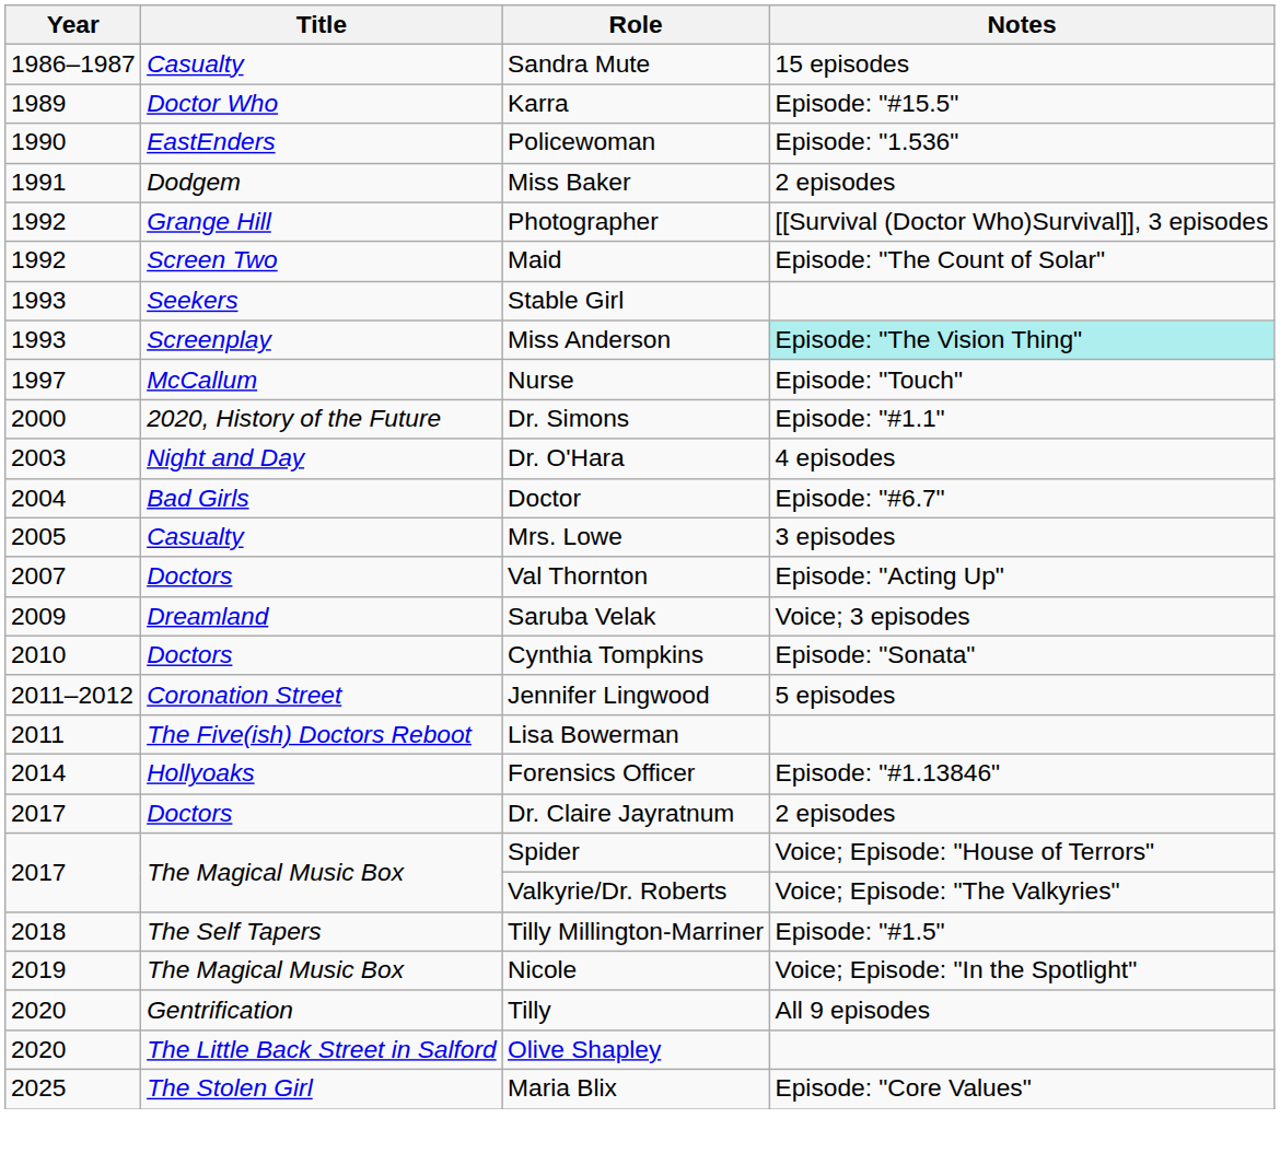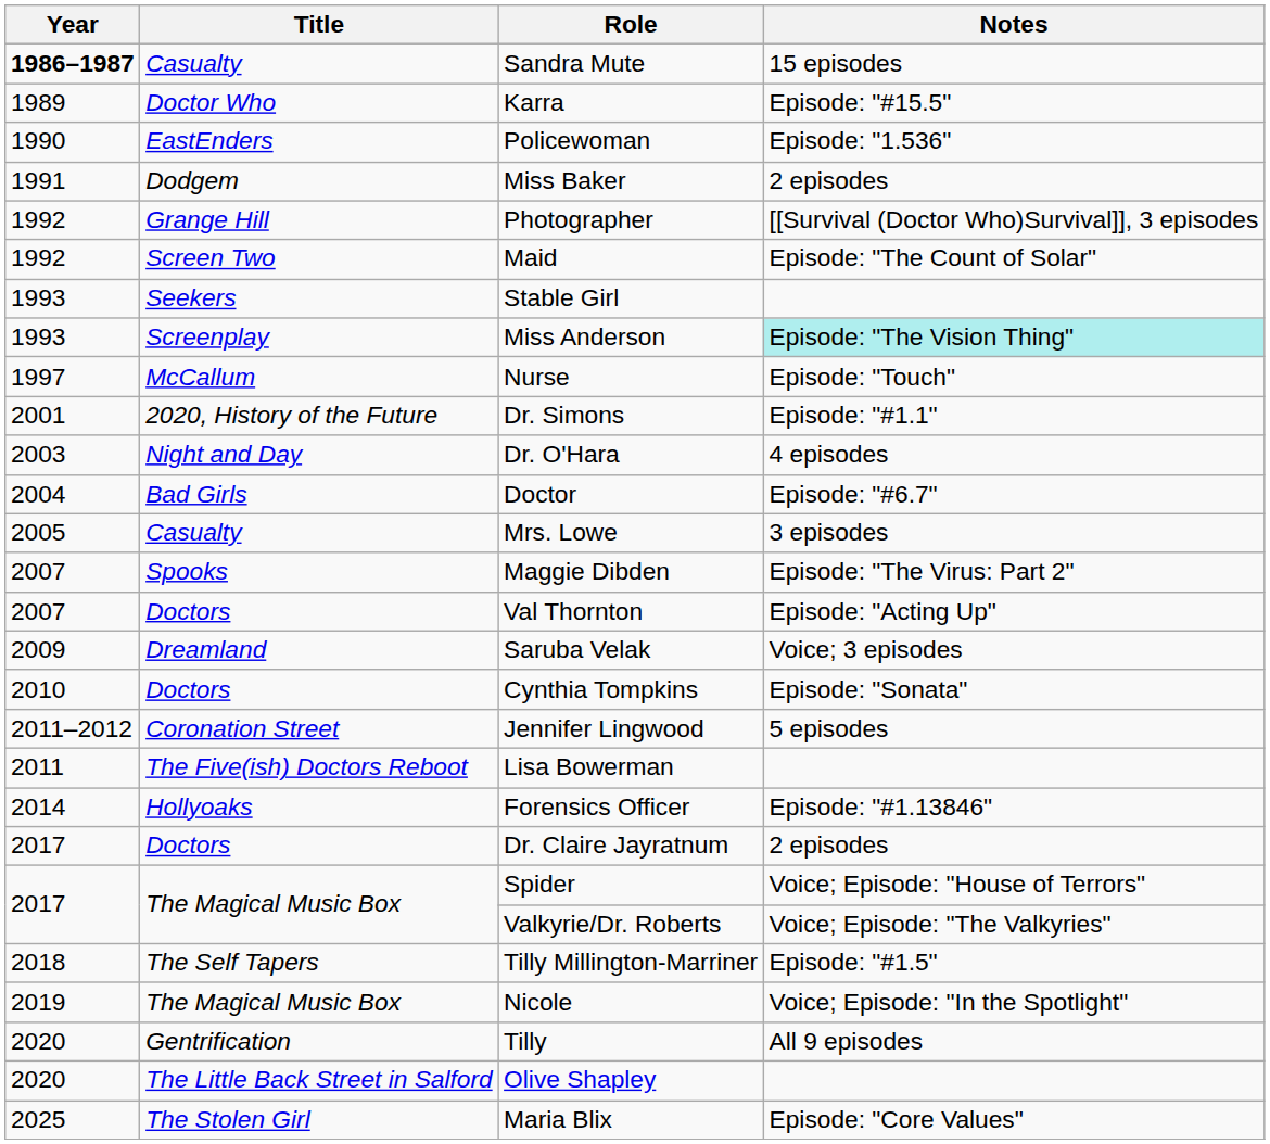Sandra Mute | Year: normal -> bold
Dr. Simons | Year: 2000 -> 2001
+ row: 2007 | Spooks | Maggie Dibden | Episode: "The Virus: Part 2"
